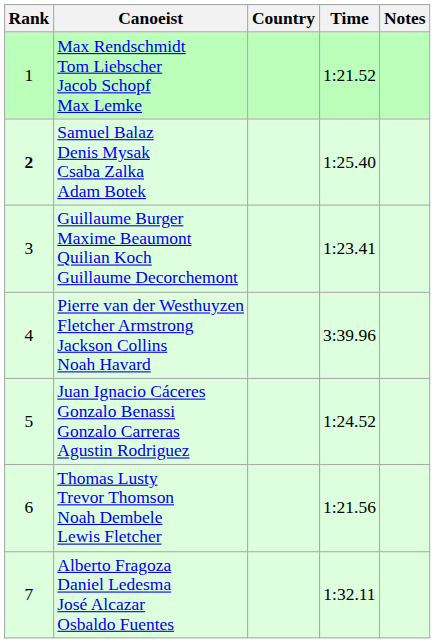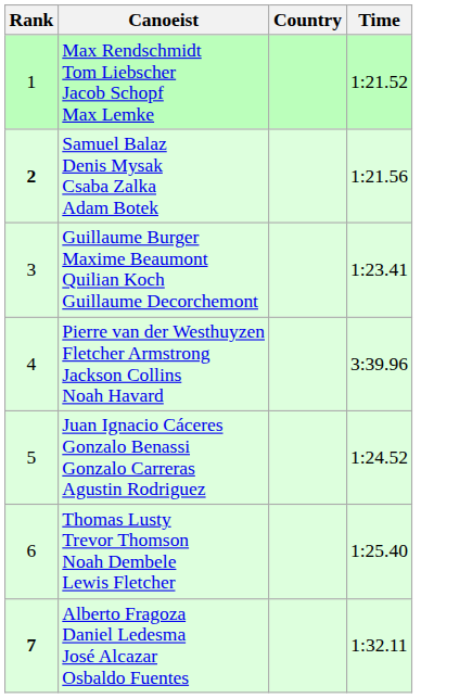- column: Notes
Samuel Balaz Denis Mysak Csaba Zalka Adam Botek | Time: 1:25.40 -> 1:21.56
Thomas Lusty Trevor Thomson Noah Dembele Lewis Fletcher | Time: 1:21.56 -> 1:25.40
Alberto Fragoza Daniel Ledesma José Alcazar Osbaldo Fuentes | Rank: normal -> bold
